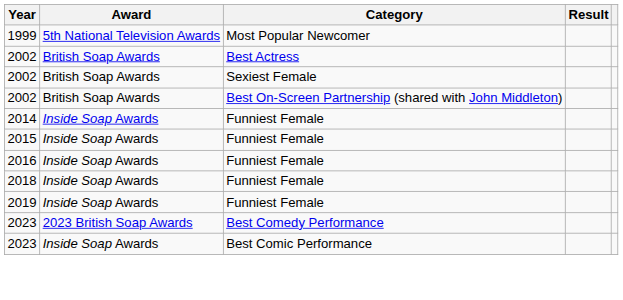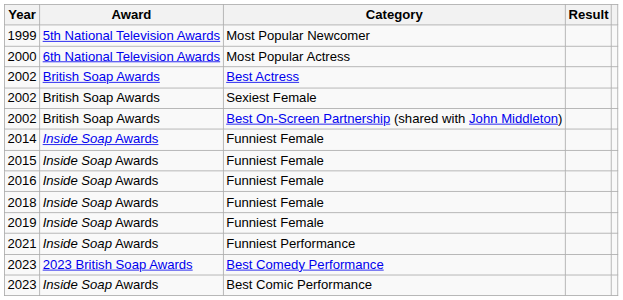+ row: 2000 | 6th National Television Awards | Most Popular Actress
+ row: 2021 | Inside Soap Awards | Funniest Performance
